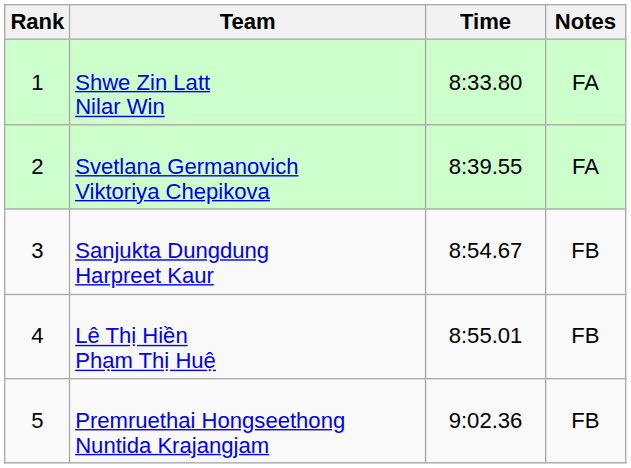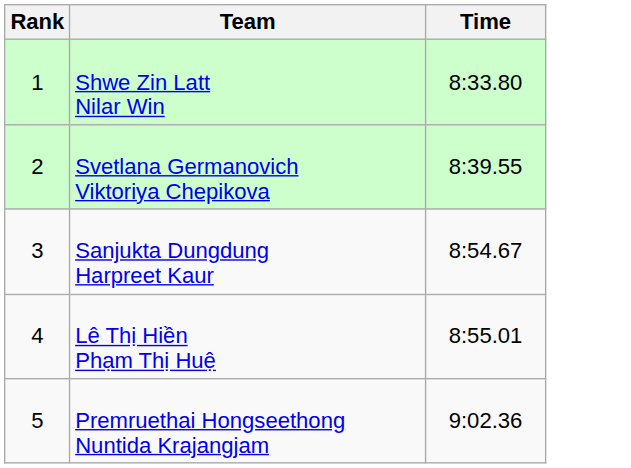- column: Notes | FA | FA | FB | FB | FB
